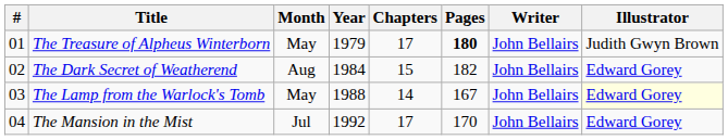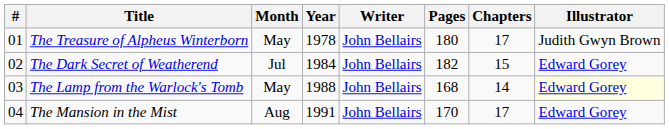columns swapped: Chapters <-> Writer
The Treasure of Alpheus Winterborn | Year: 1979 -> 1978
The Treasure of Alpheus Winterborn | Pages: bold -> normal
The Dark Secret of Weatherend | Month: Aug -> Jul
The Lamp from the Warlock's Tomb | Pages: 167 -> 168
The Mansion in the Mist | Month: Jul -> Aug
The Mansion in the Mist | Year: 1992 -> 1991
